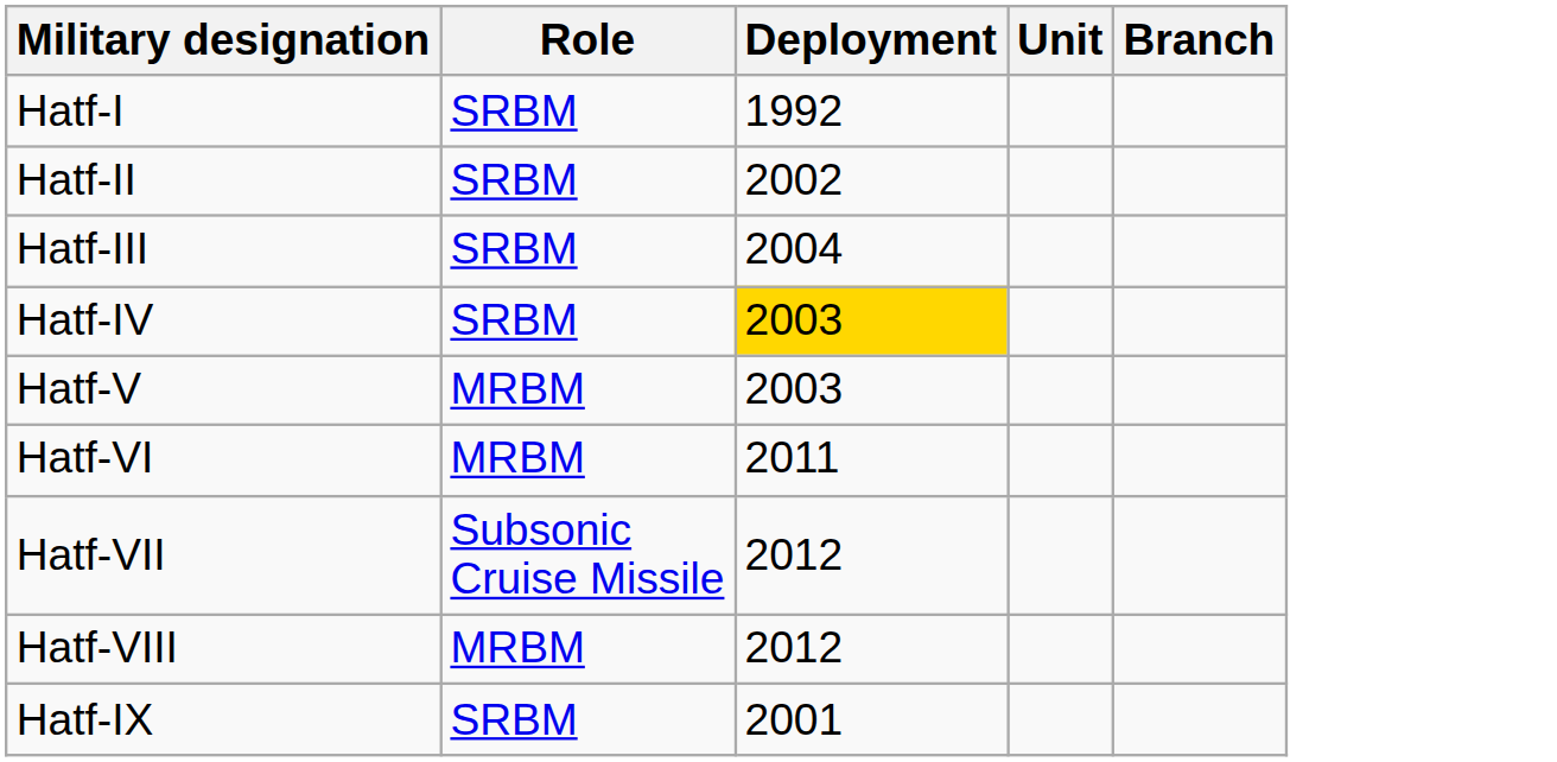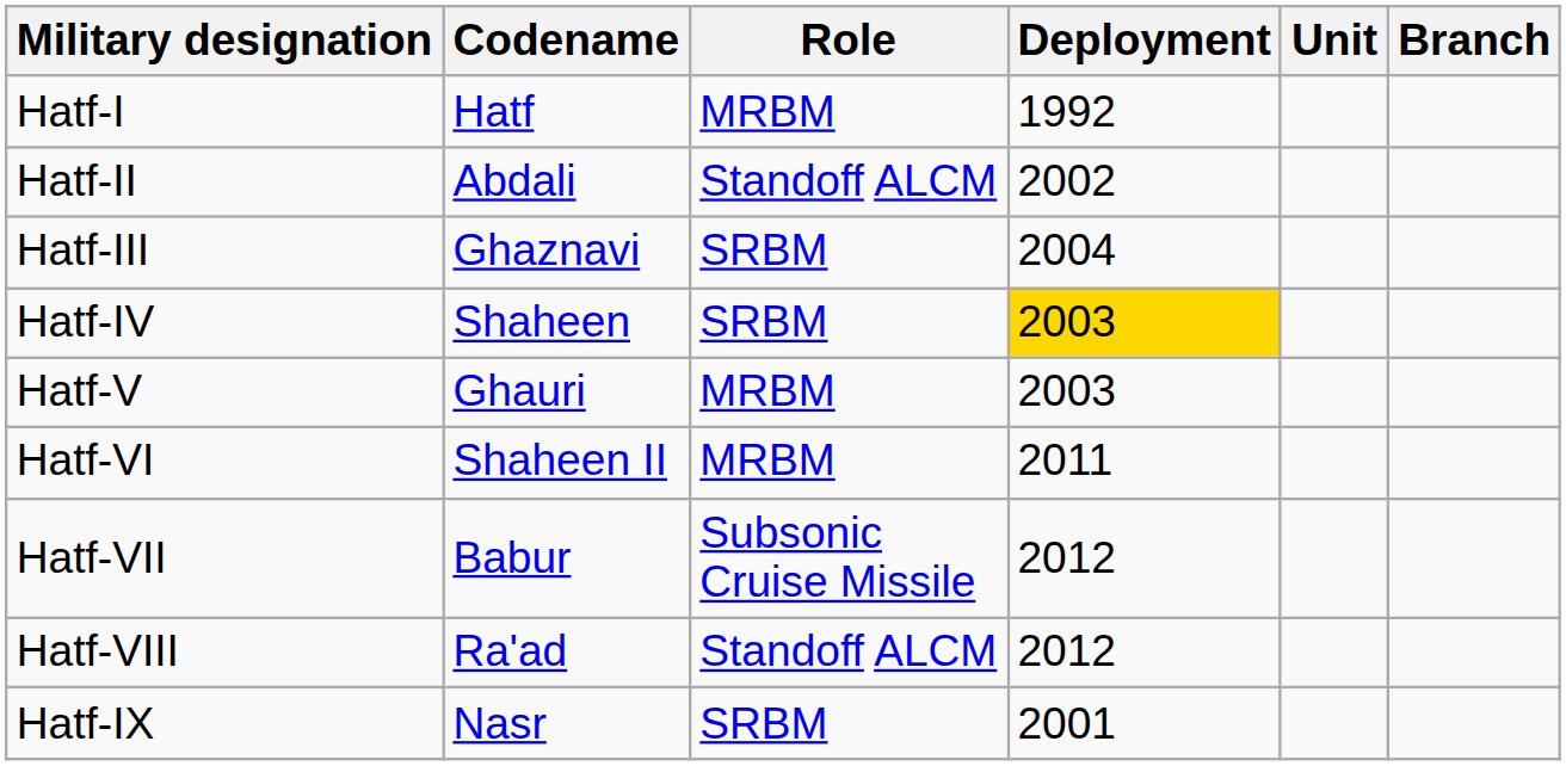+ column: Codename | Hatf | Abdali | Ghaznavi | Shaheen | Ghauri | Shaheen II | Babur | Ra'ad | Nasr
Hatf-I | Role: SRBM -> MRBM
Hatf-II | Role: SRBM -> Standoff ALCM
Hatf-VIII | Role: MRBM -> Standoff ALCM
